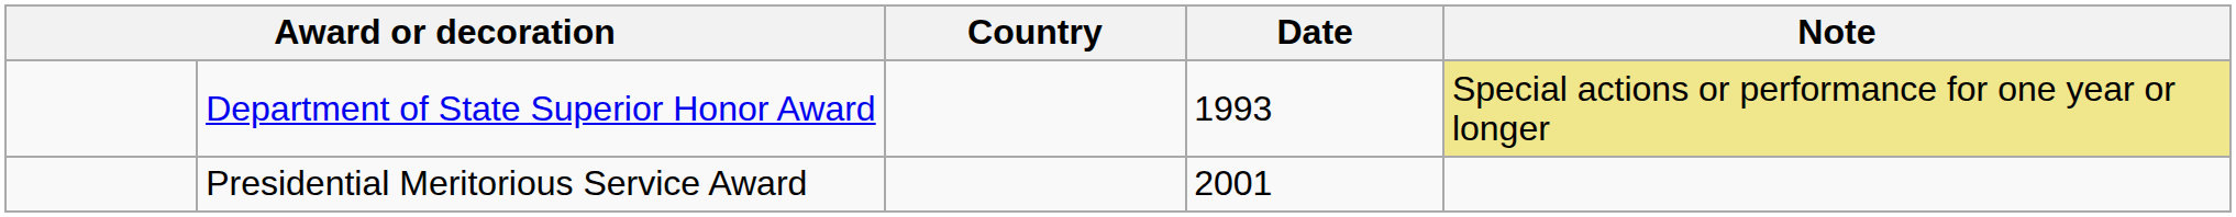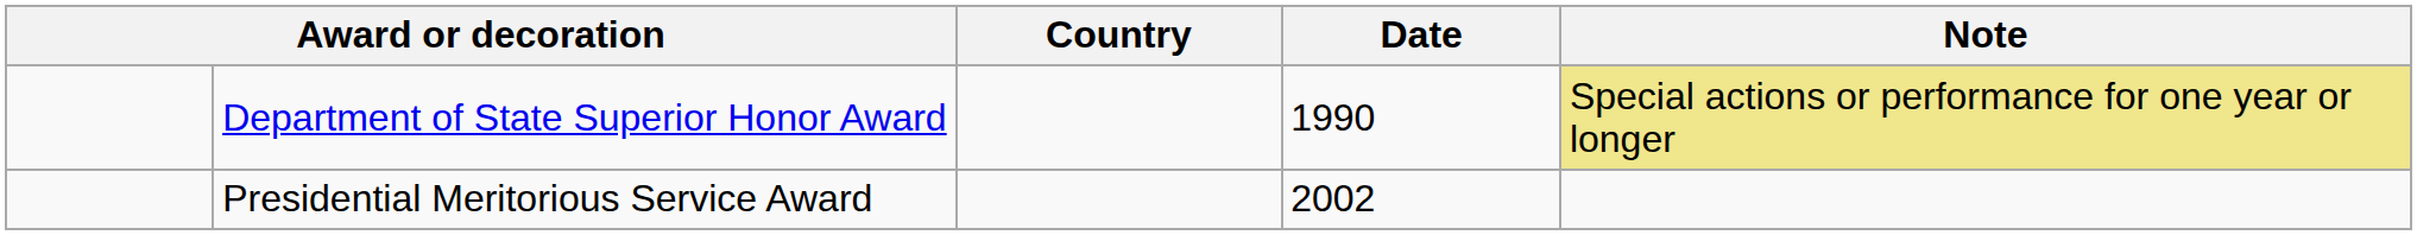Department of State Superior Honor Award | Date: 1993 -> 1990
Presidential Meritorious Service Award | Date: 2001 -> 2002
